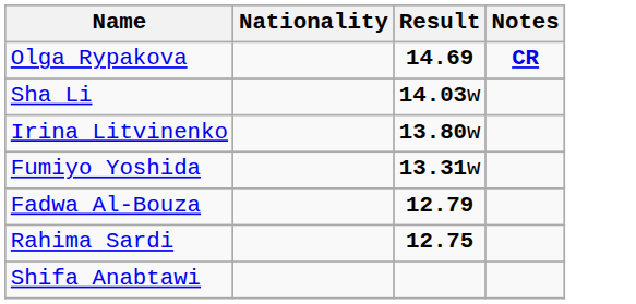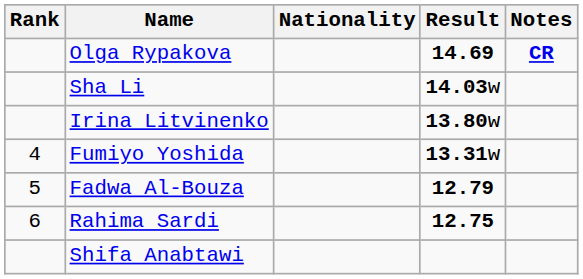+ column: Rank | 4 | 5 | 6
